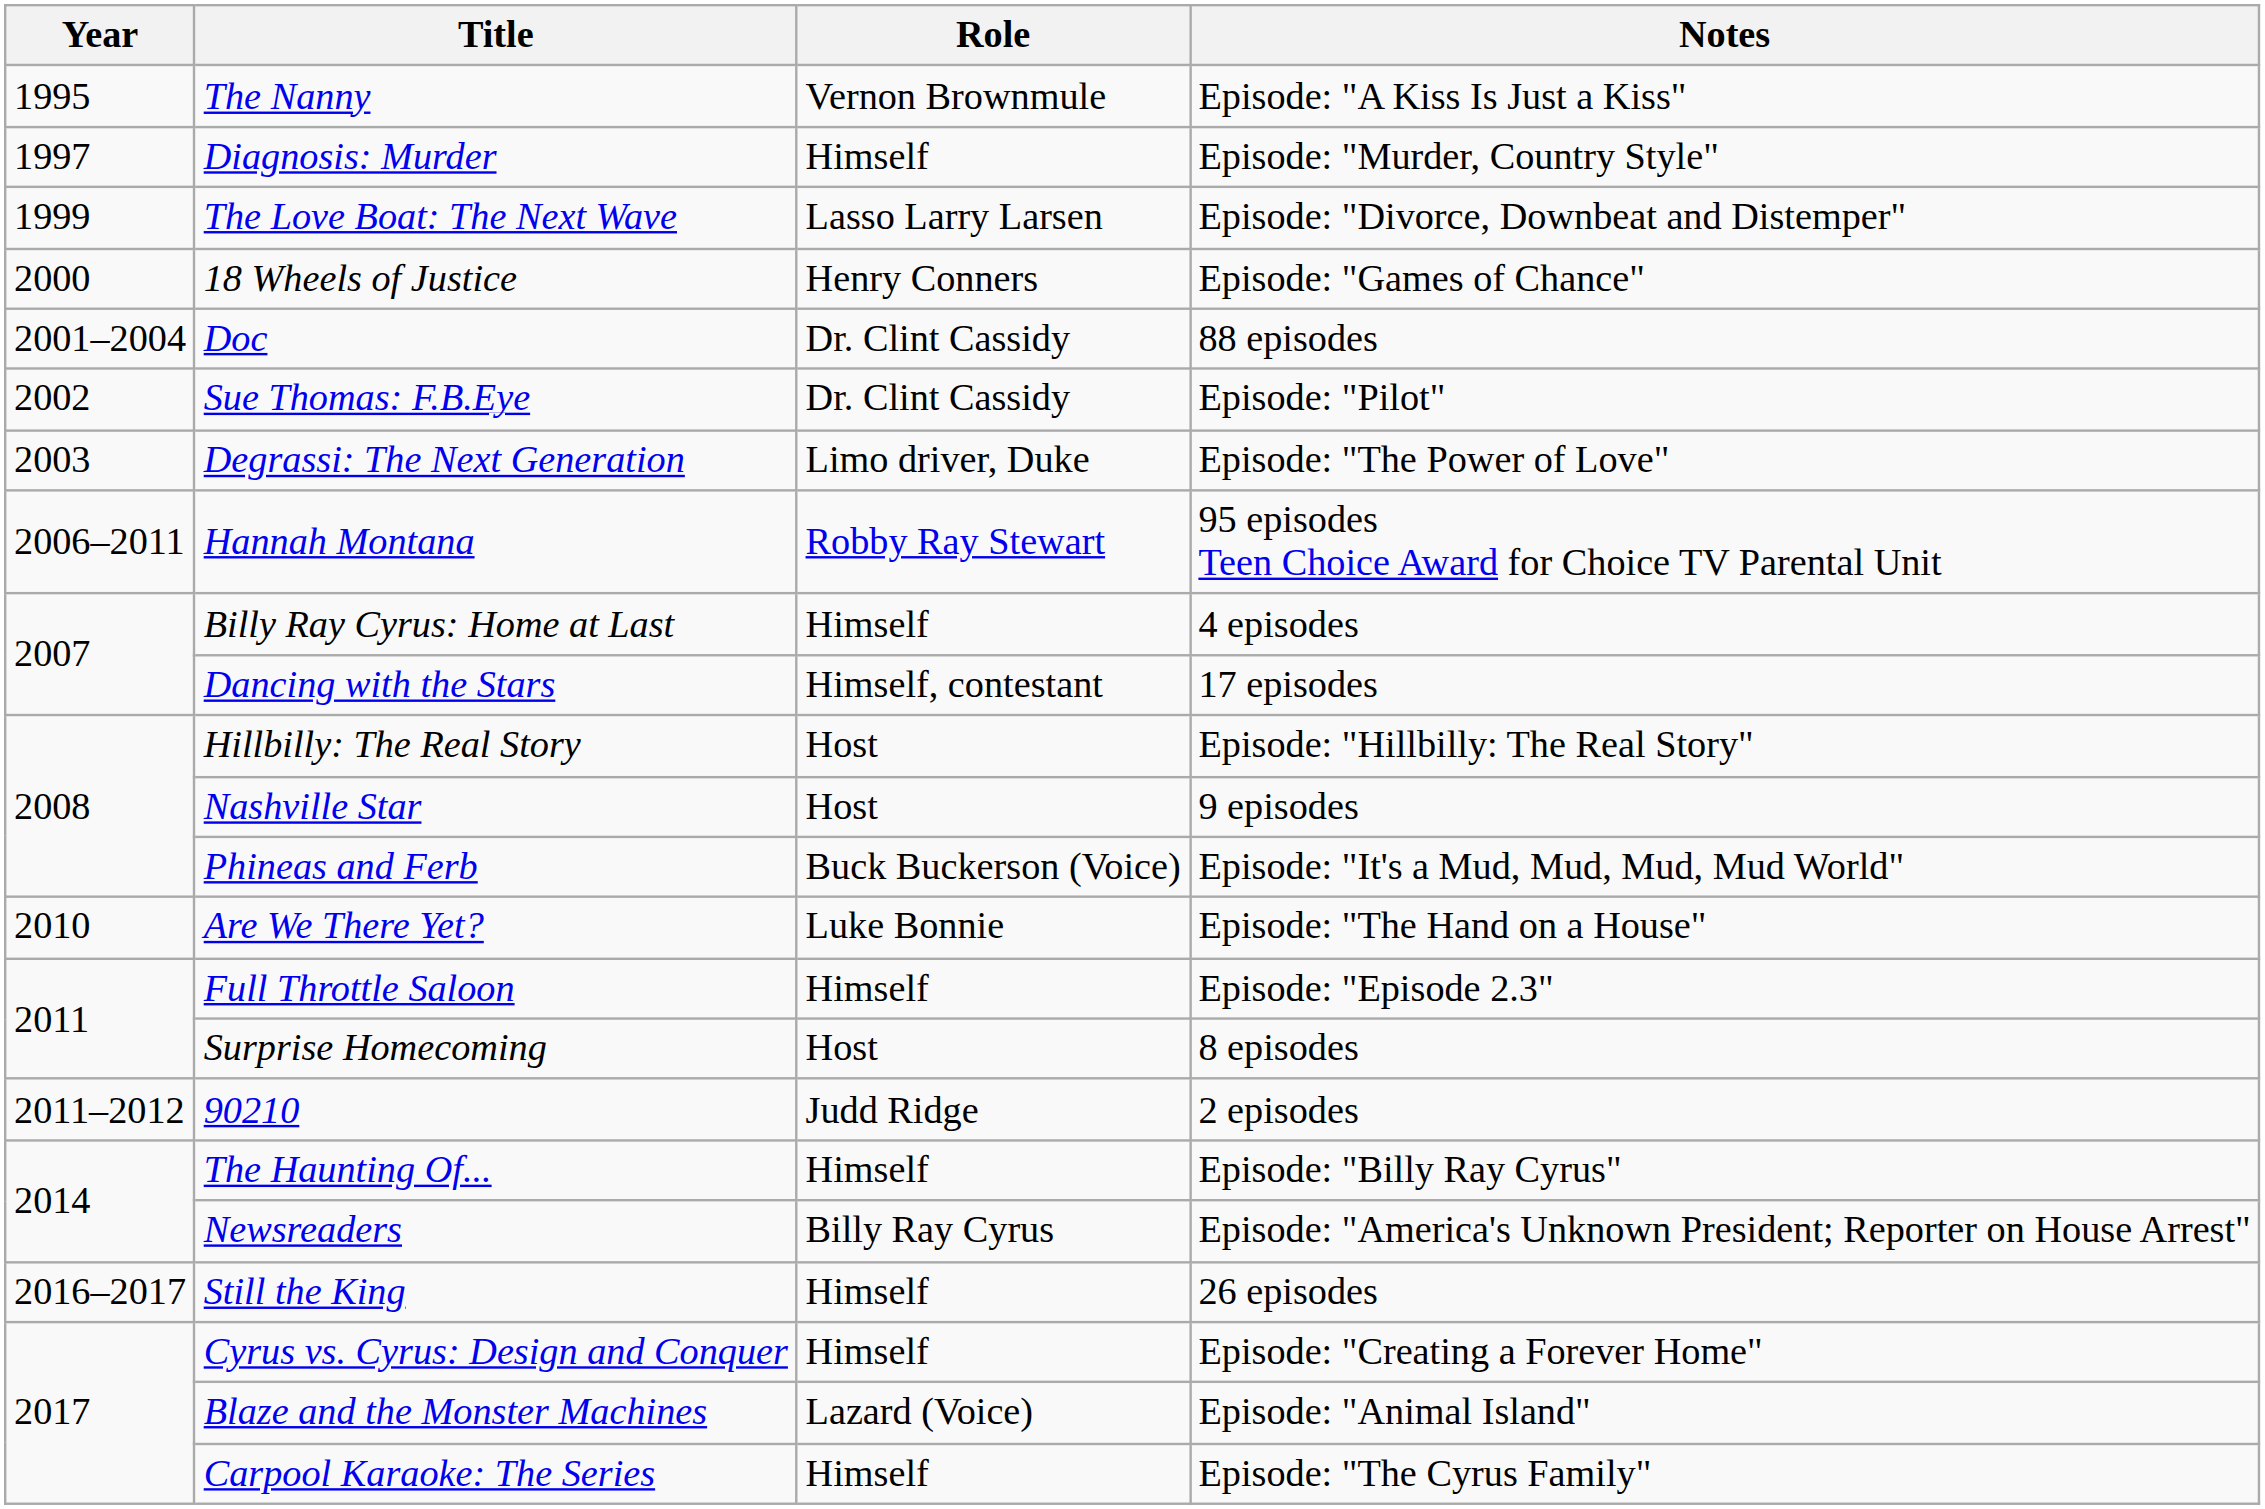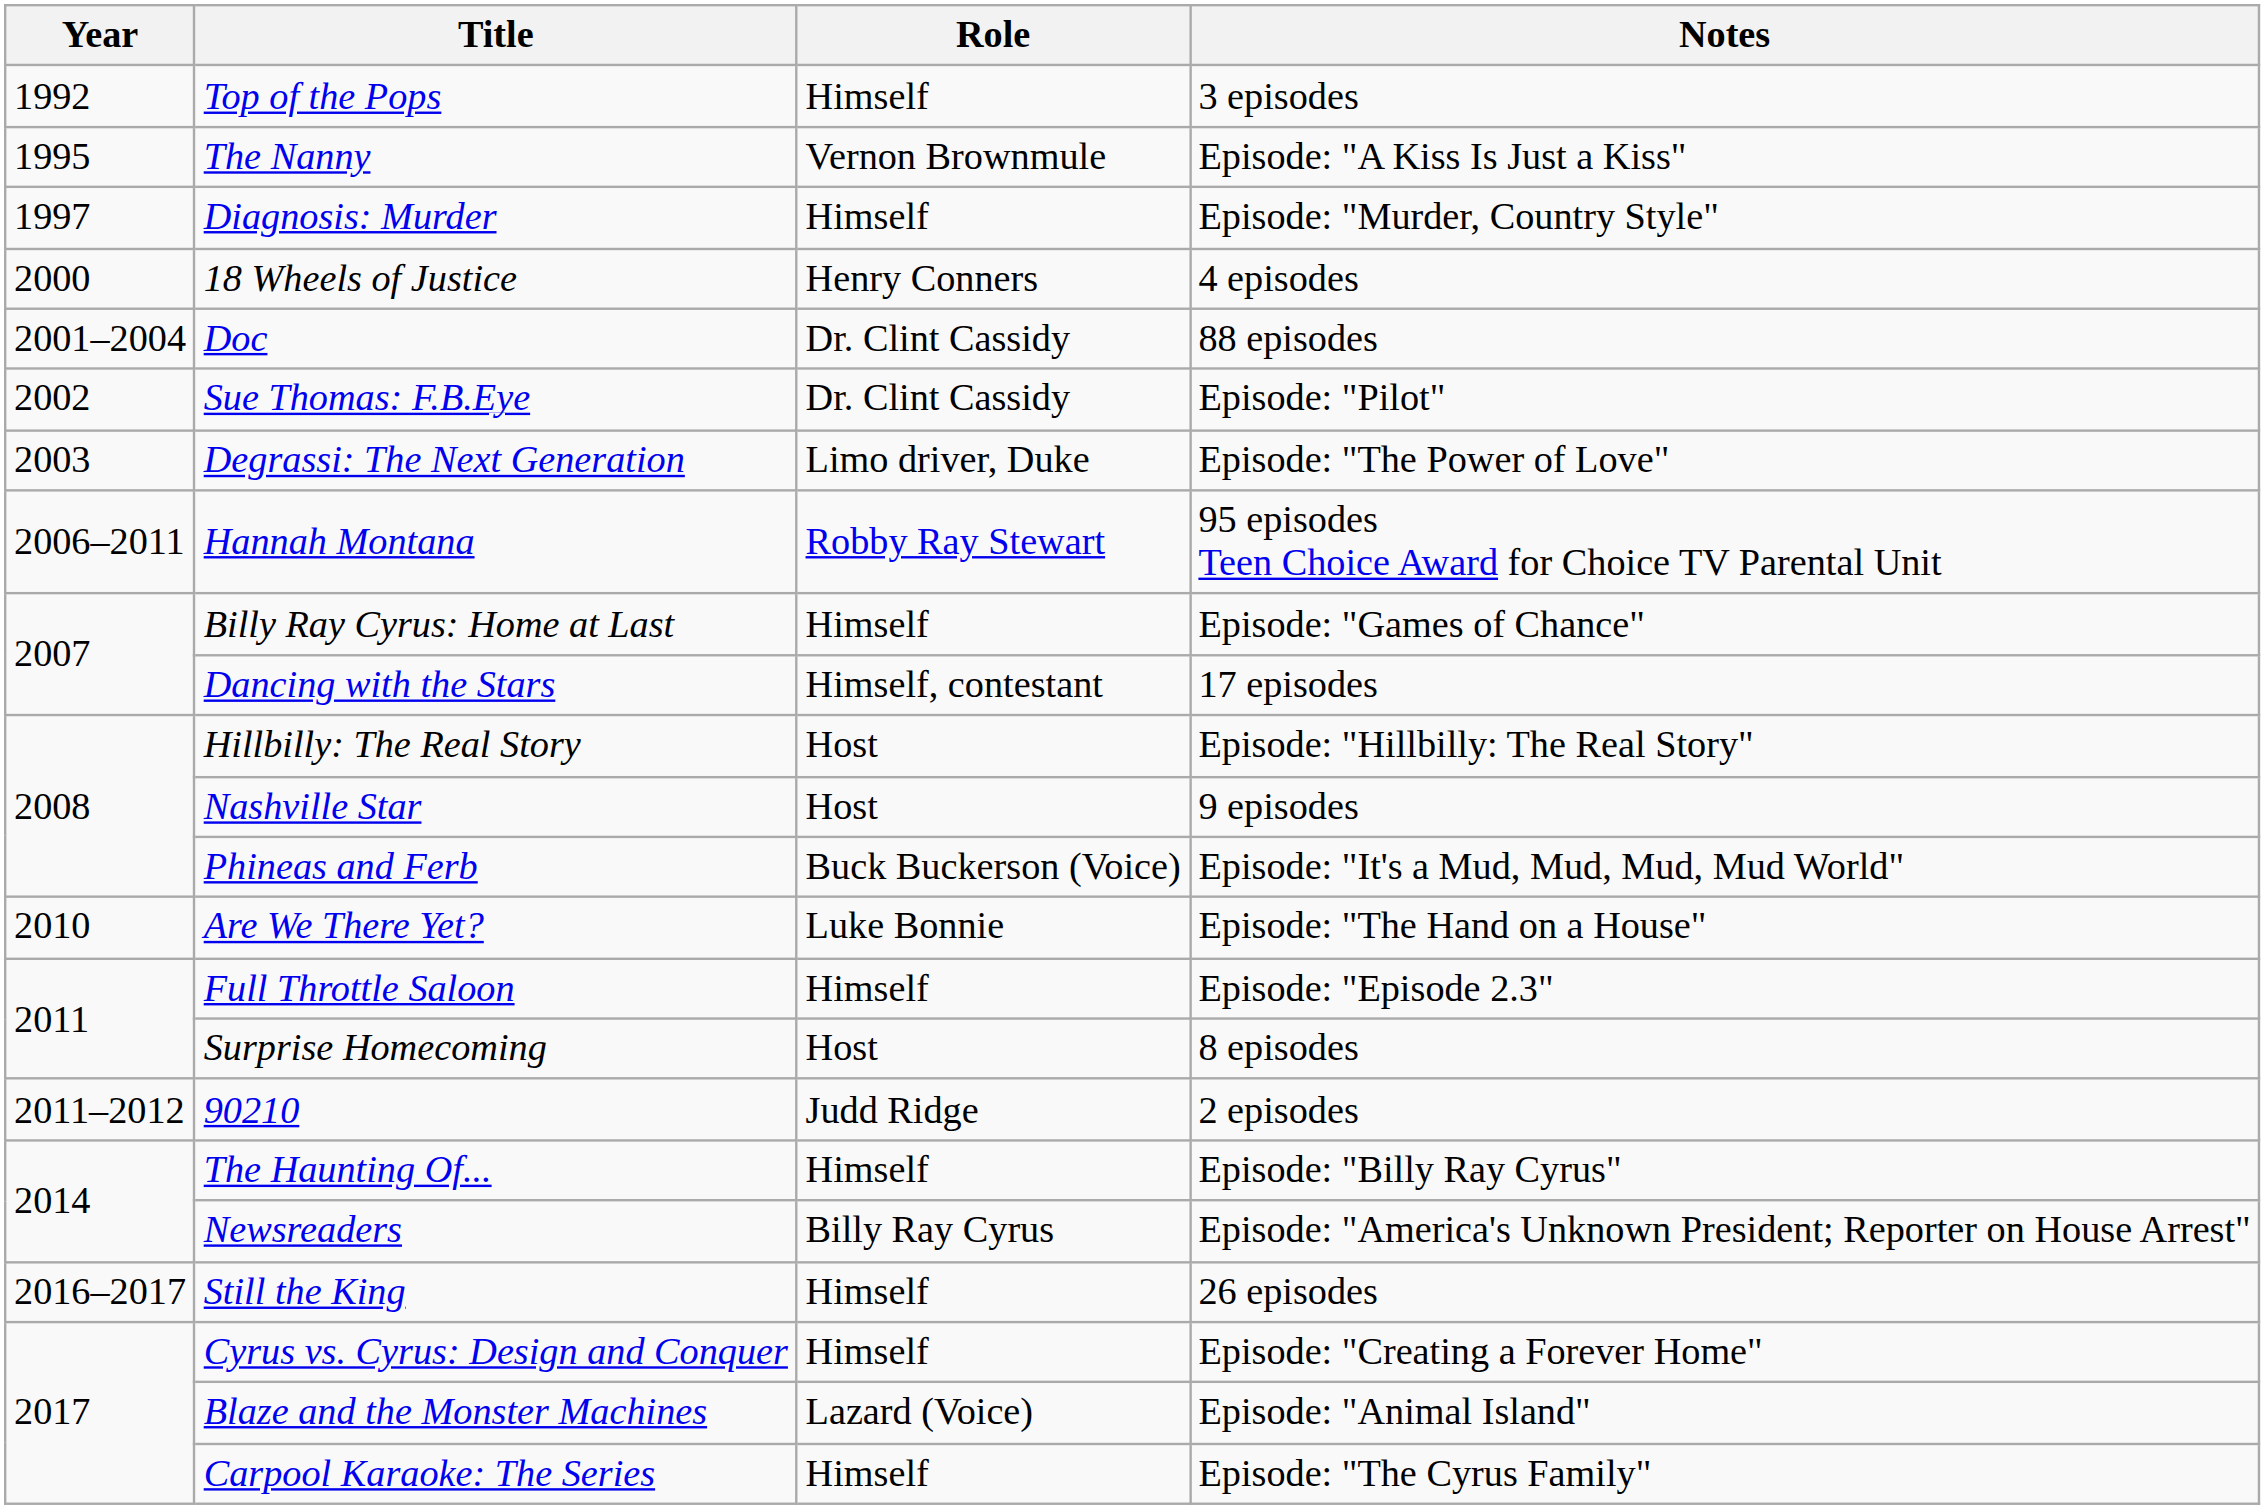+ row: 1992 | Top of the Pops | Himself | 3 episodes
- row: 1999 | The Love Boat: The Next Wave | Lasso Larry Larsen | Episode: "Divorce, Downbeat and Distemper"
18 Wheels of Justice | Notes: Episode: "Games of Chance" -> 4 episodes
Billy Ray Cyrus: Home at Last | Notes: 4 episodes -> Episode: "Games of Chance"
